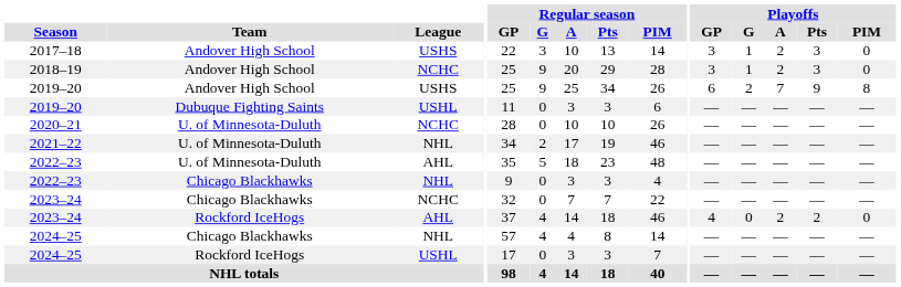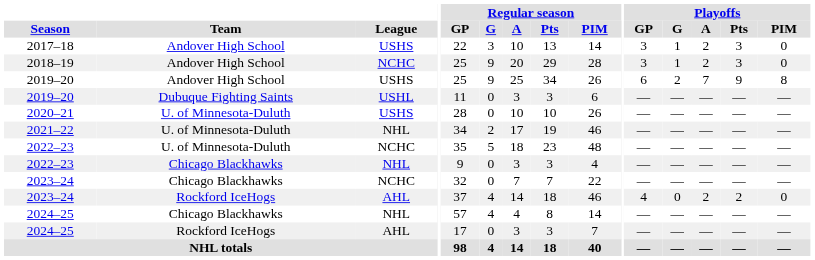2020–21 | League: NCHC -> USHS
2022–23 / U. of Minnesota-Duluth | League: AHL -> NCHC
2024–25 / Rockford IceHogs | League: USHL -> AHL
